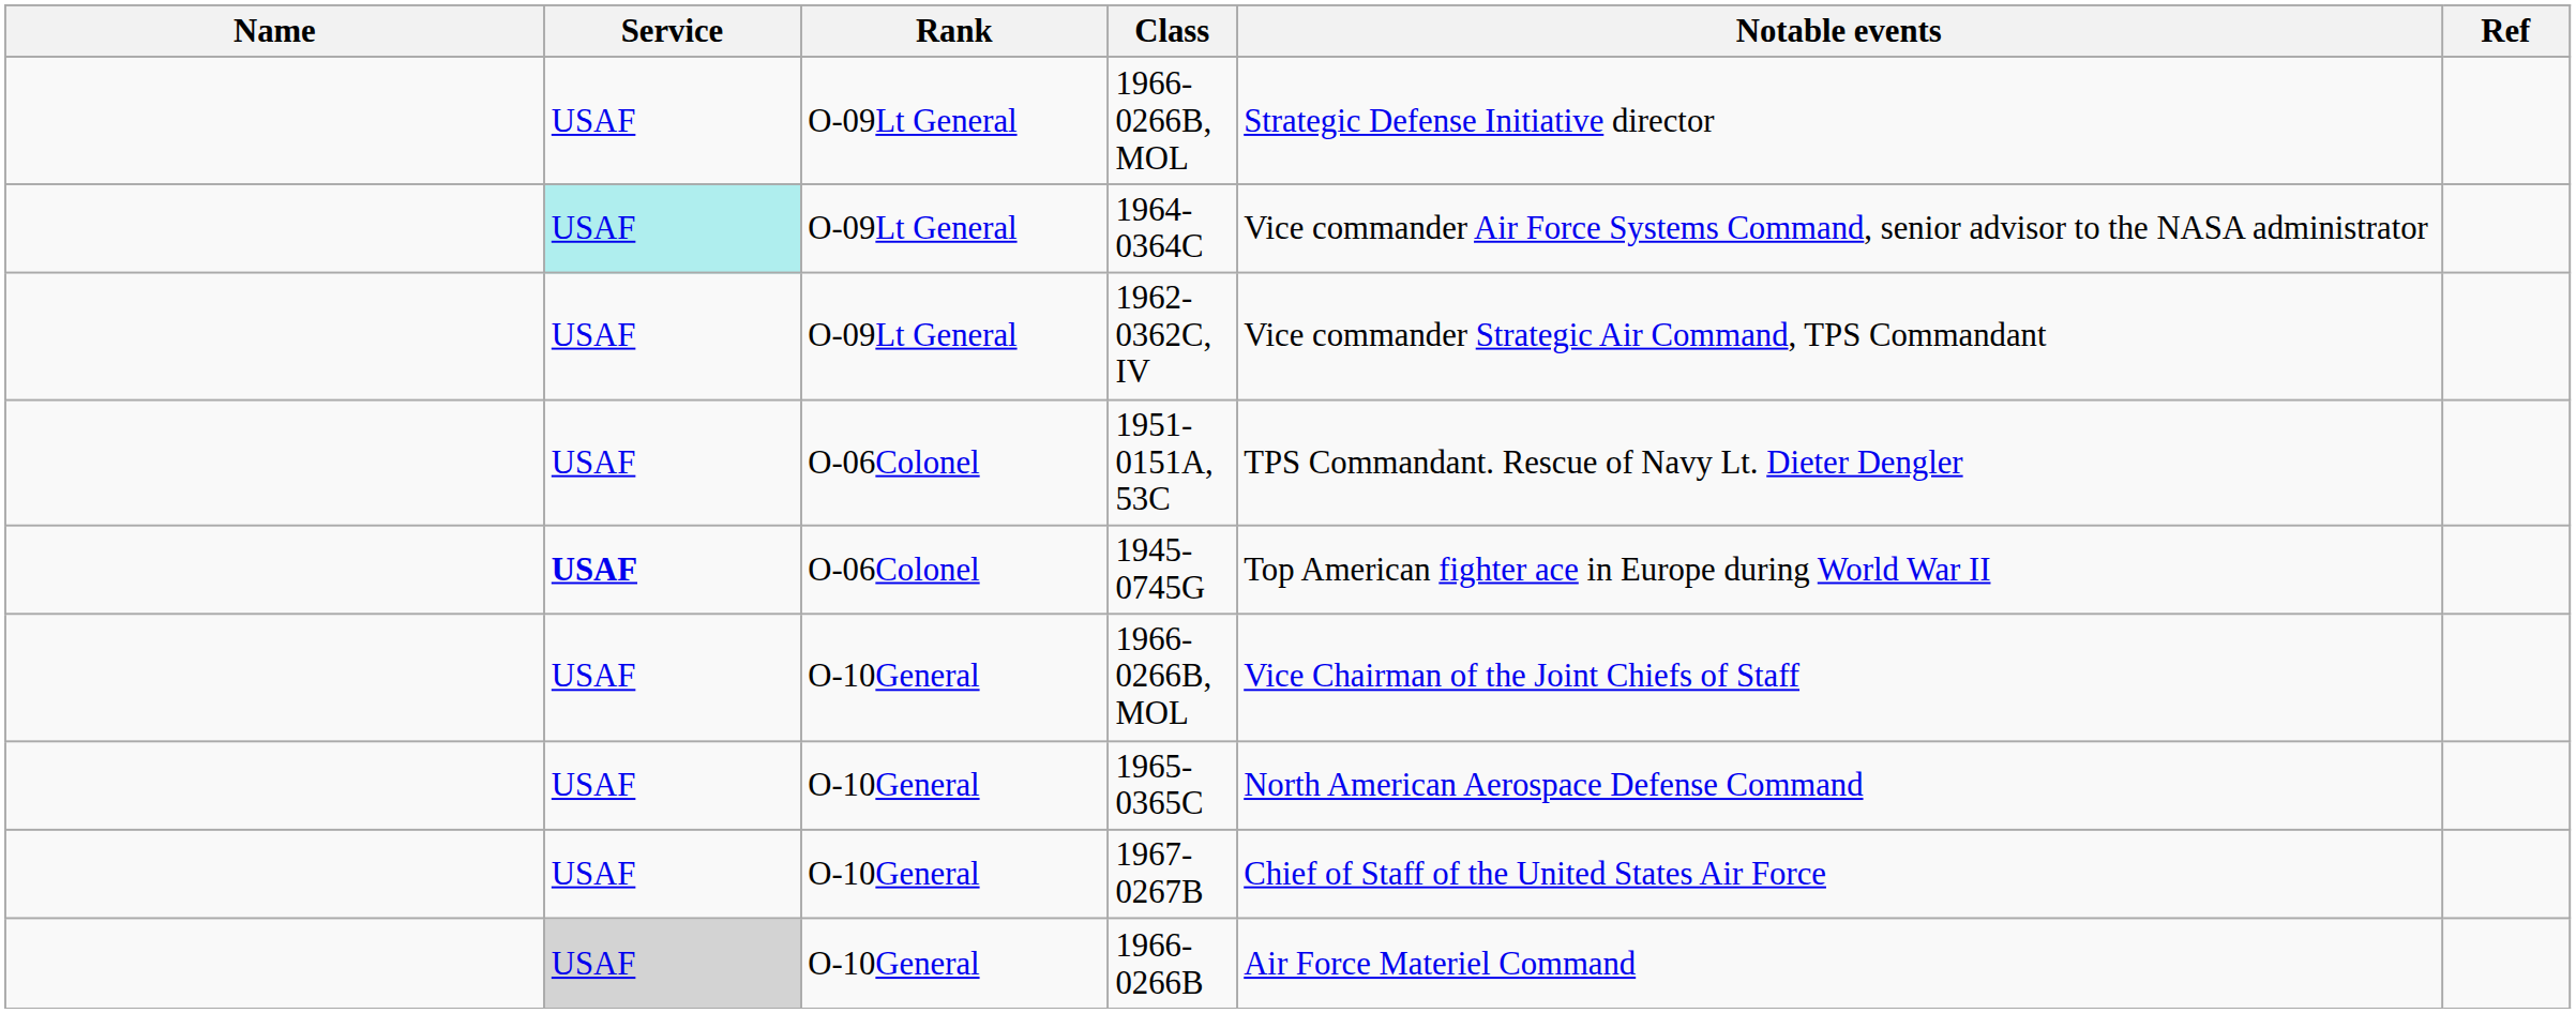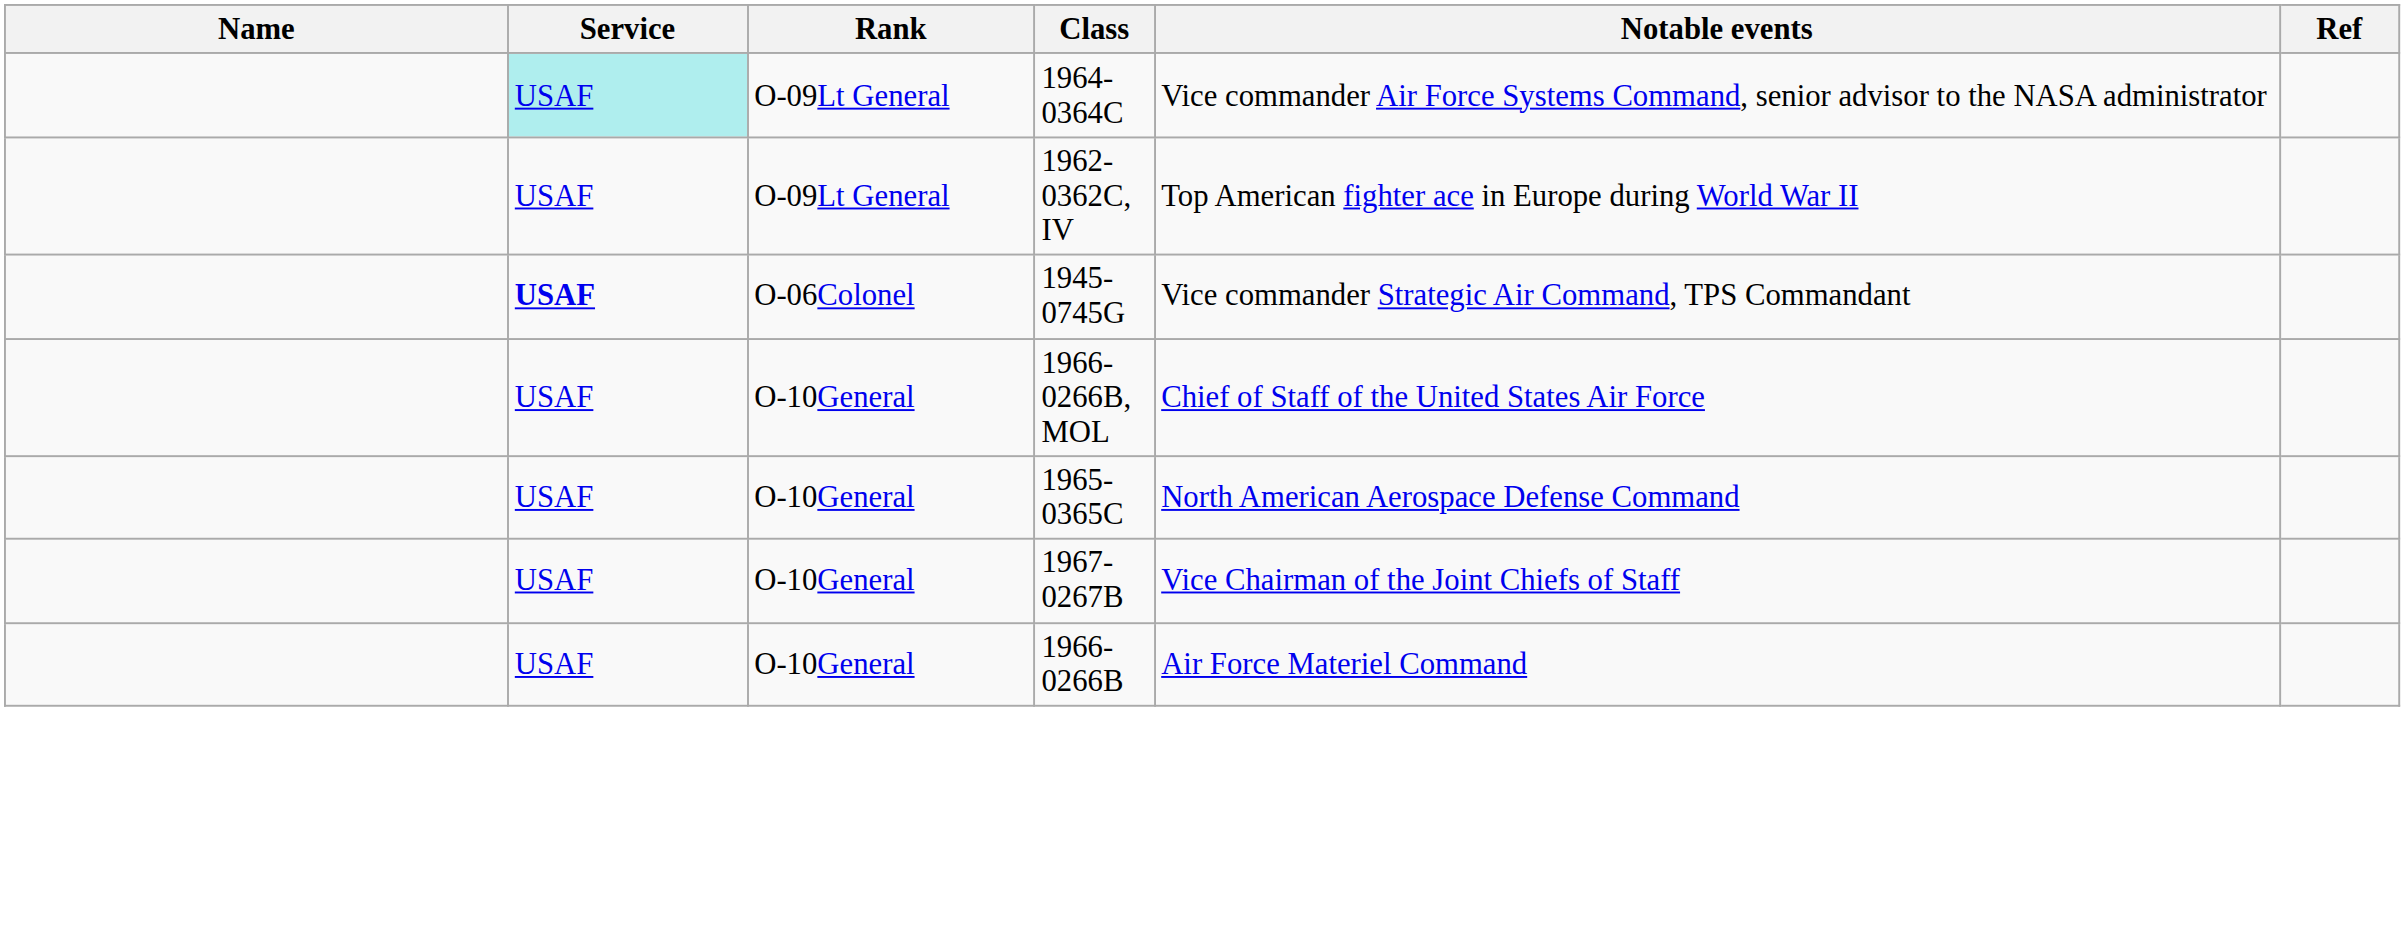- row: USAF | O-09Lt General | 1966-0266B, MOL | Strategic Defense Initiative director
1962-0362C, IV | Notable events: Vice commander Strategic Air Command, TPS Commandant -> Top American fighter ace in Europe during World War II
- row: USAF | O-06Colonel | 1951-0151A, 53C | TPS Commandant. Rescue of Navy Lt. Dieter Dengler
1945-0745G | Notable events: Top American fighter ace in Europe during World War II -> Vice commander Strategic Air Command, TPS Commandant
O-10General / 1966-0266B, MOL | Notable events: Vice Chairman of the Joint Chiefs of Staff -> Chief of Staff of the United States Air Force
1967-0267B | Notable events: Chief of Staff of the United States Air Force -> Vice Chairman of the Joint Chiefs of Staff
1966-0266B | Service: lightgrey background -> no background
